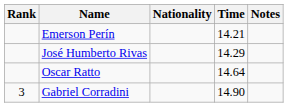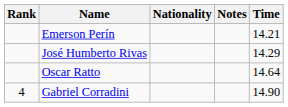columns swapped: Time <-> Notes
Gabriel Corradini | Rank: 3 -> 4
